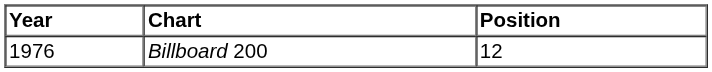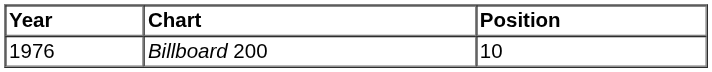Billboard 200 | Position: 12 -> 10
